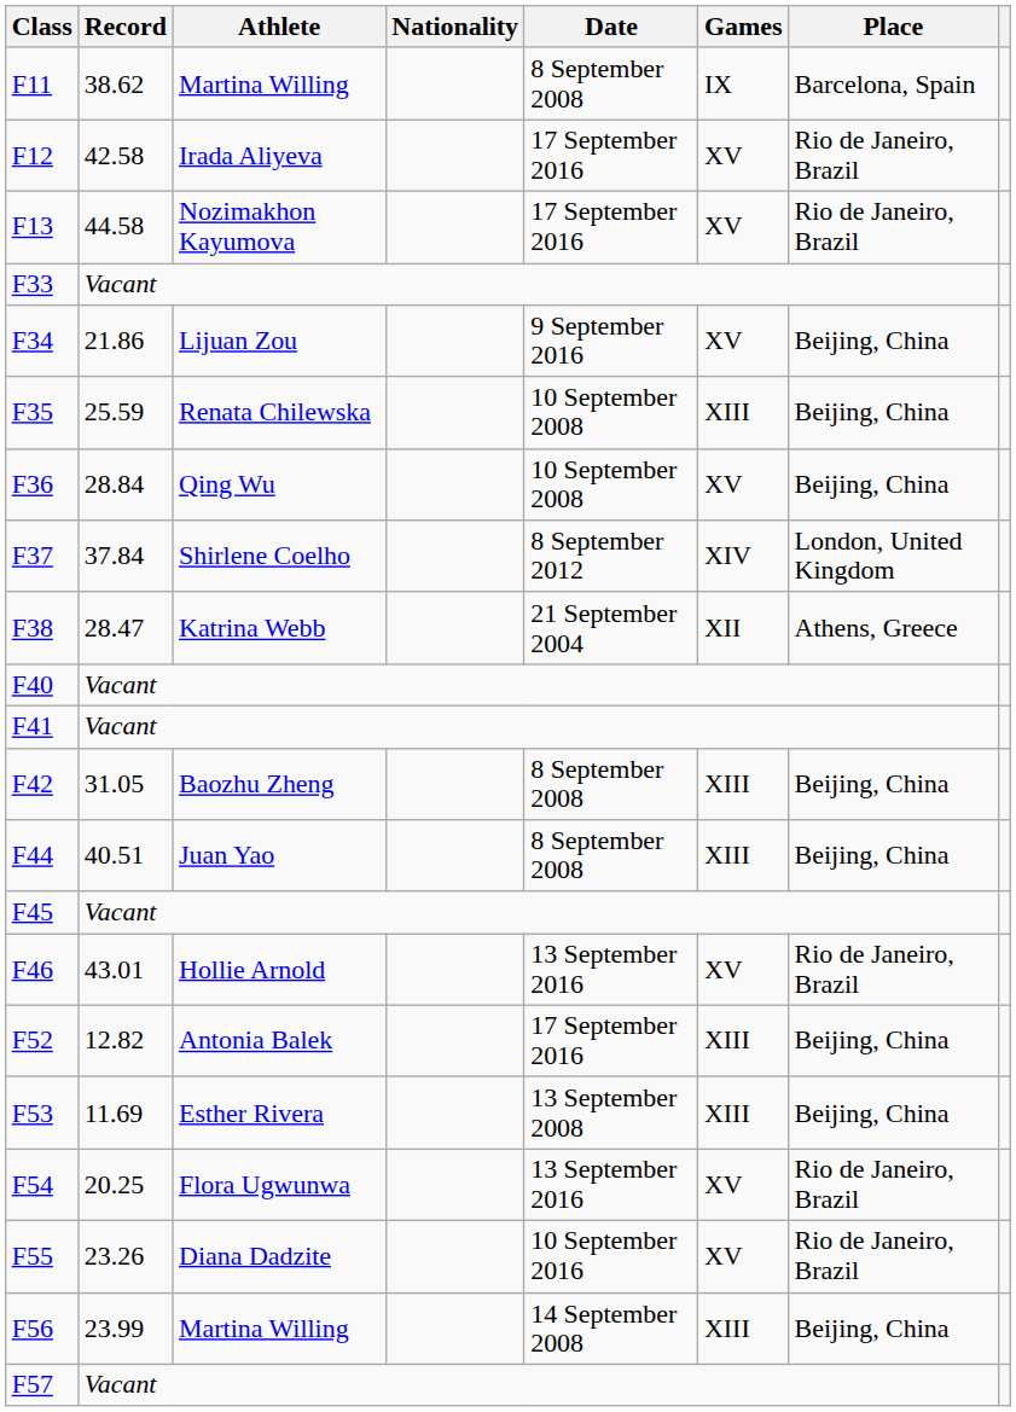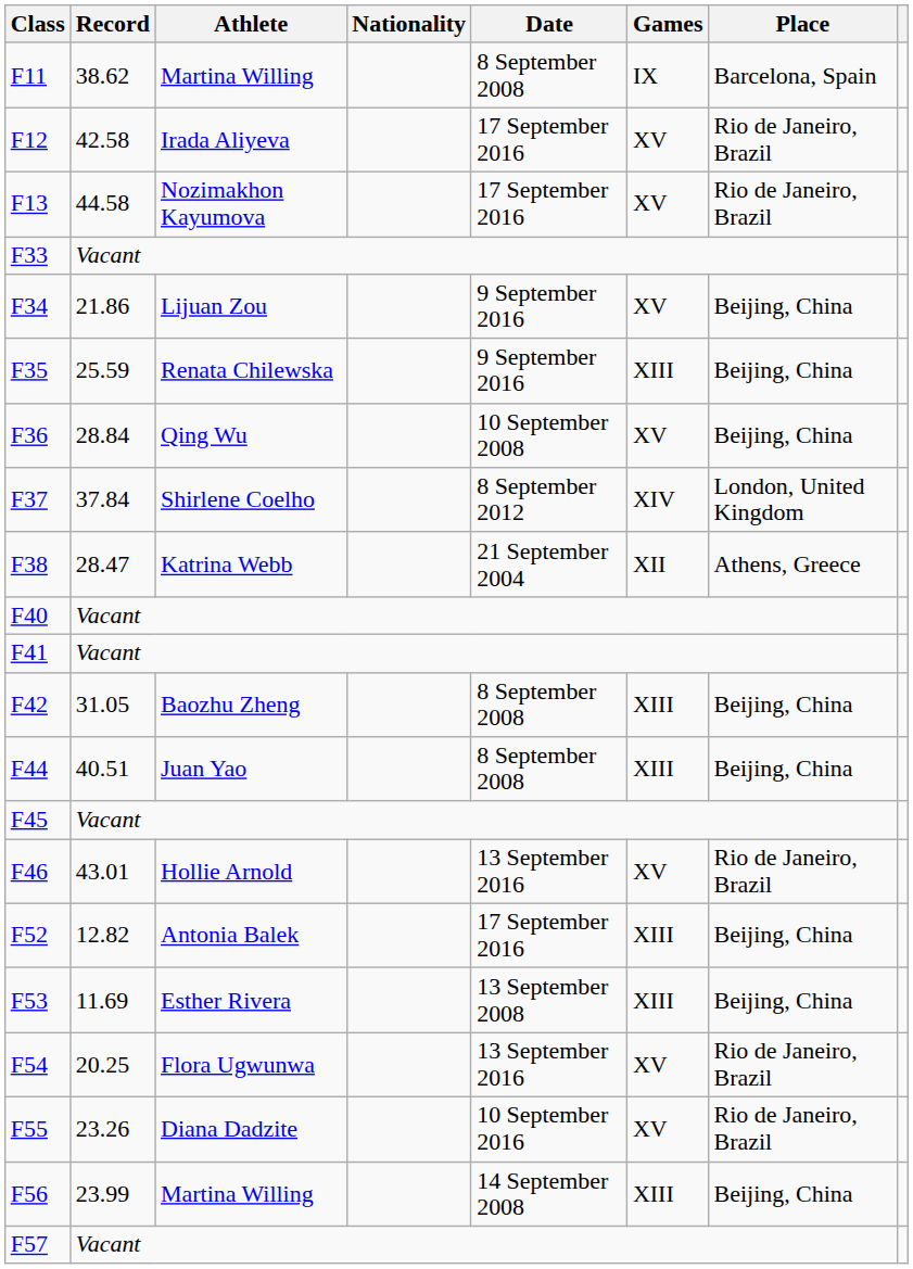F35 | Date: 10 September 2008 -> 9 September 2016
